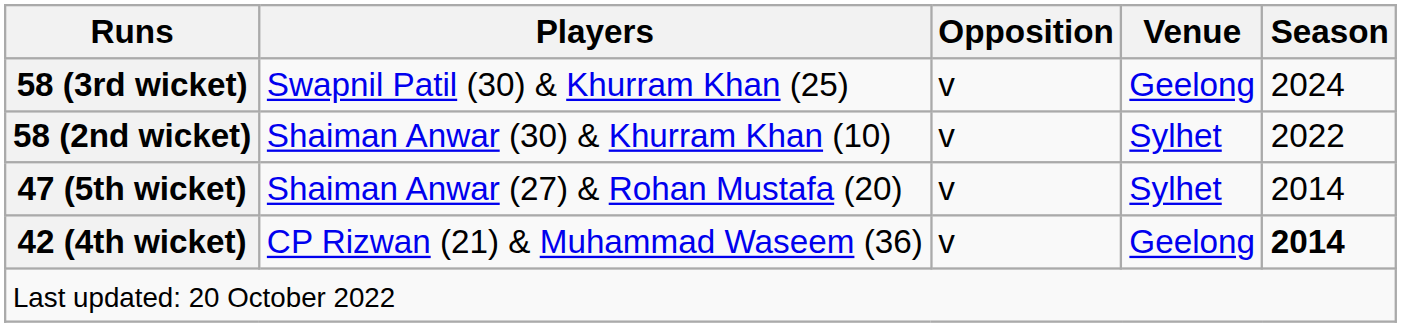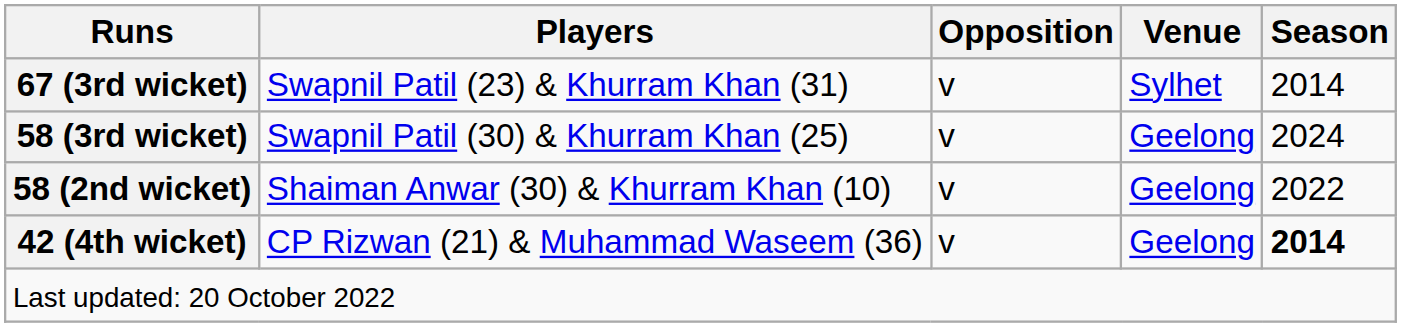+ row: 67 (3rd wicket) | Swapnil Patil (23) & Khurram Khan (31) | v | Sylhet | 2014
58 (2nd wicket) | Venue: Sylhet -> Geelong
- row: 47 (5th wicket) | Shaiman Anwar (27) & Rohan Mustafa (20) | v | Sylhet | 2014
